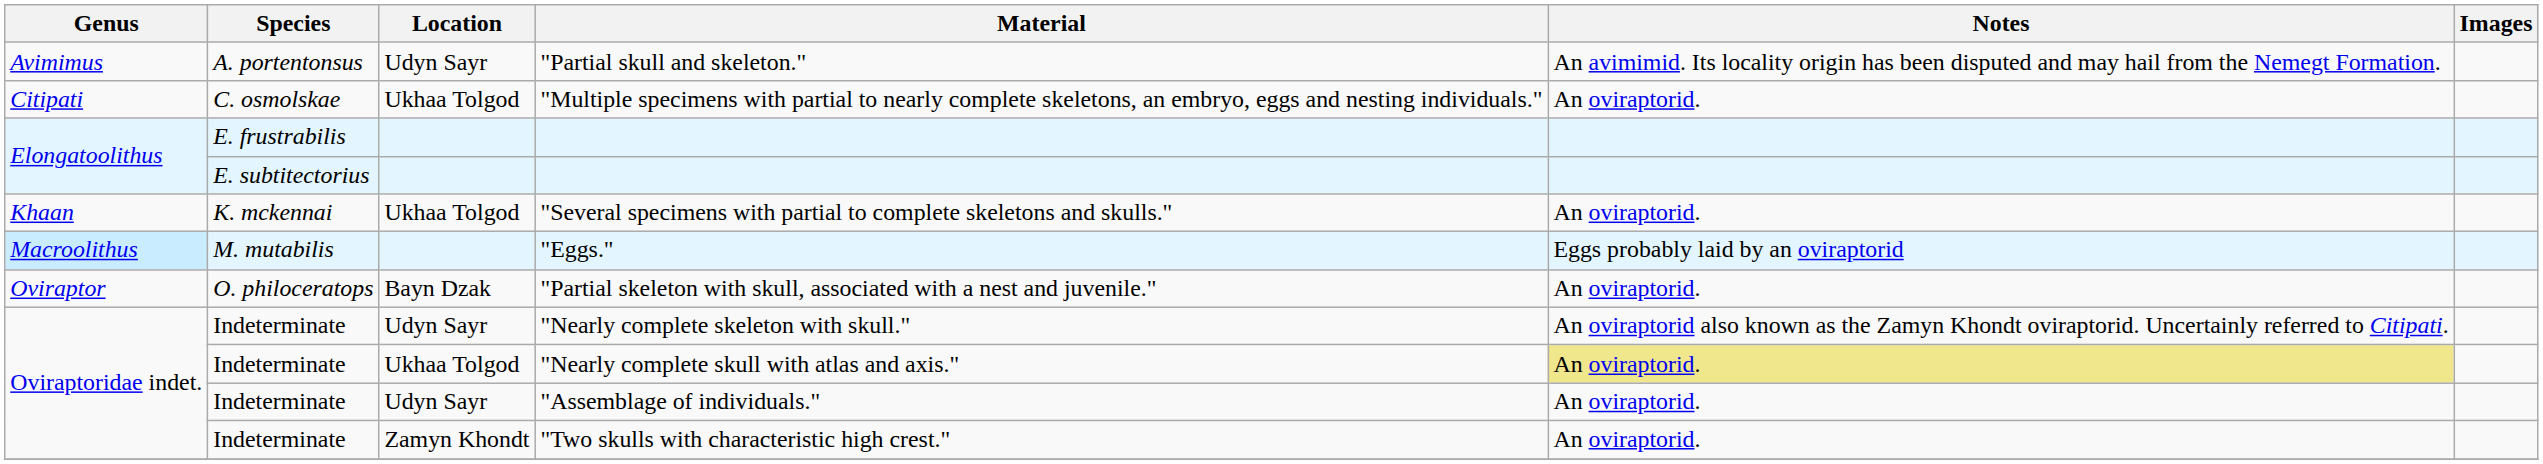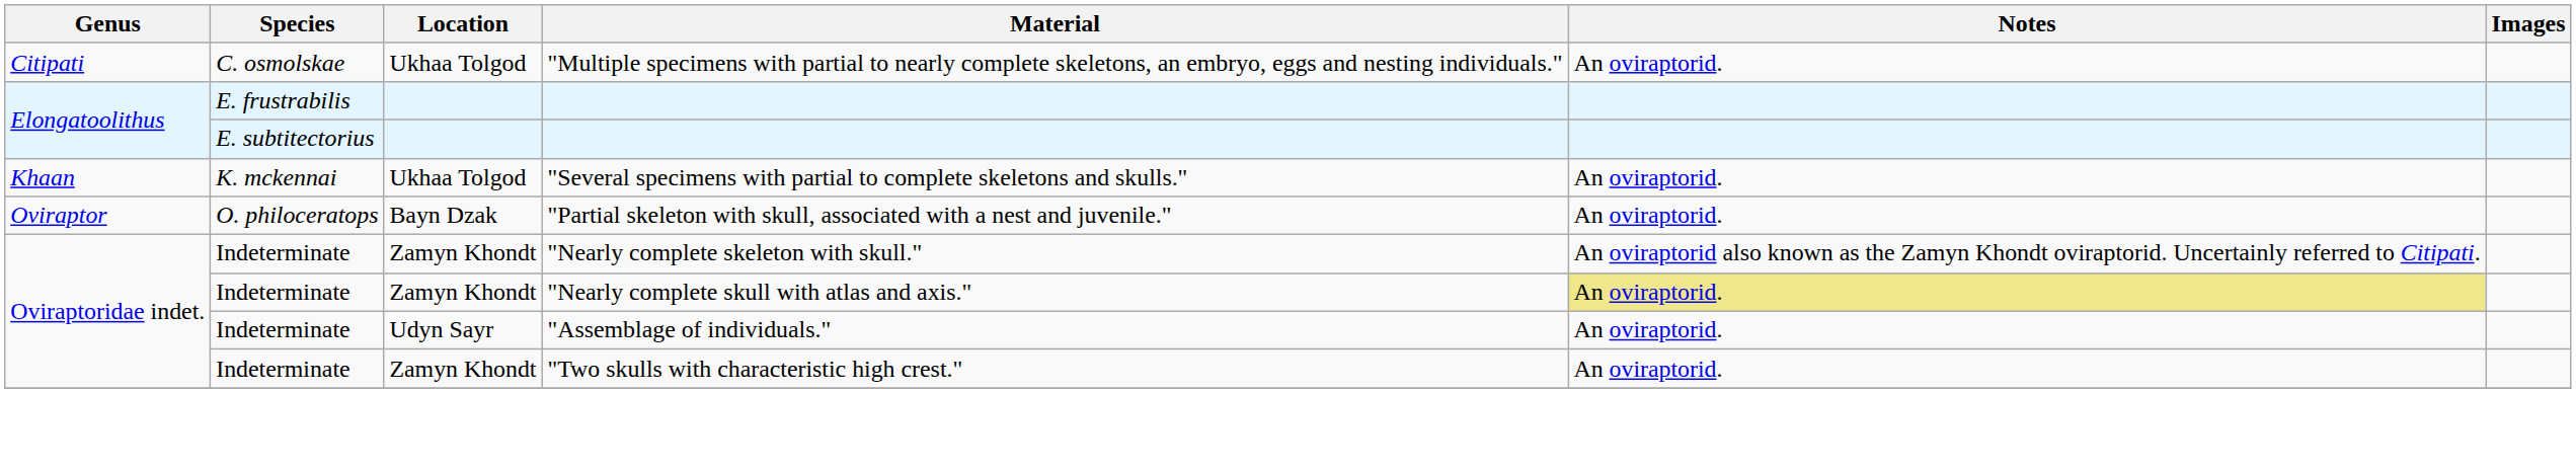- row: Avimimus | A. portentonsus | Udyn Sayr | "Partial skull and skeleton." | An avimimid. Its locality origin has been disputed and may hail from the Nemegt Formation.
- row: Macroolithus | M. mutabilis | "Eggs." | Eggs probably laid by an oviraptorid
"Nearly complete skeleton with skull." | Location: Udyn Sayr -> Zamyn Khondt
"Nearly complete skull with atlas and axis." | Location: Ukhaa Tolgod -> Zamyn Khondt
